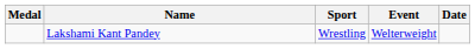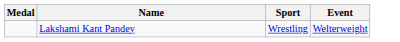- column: Date
